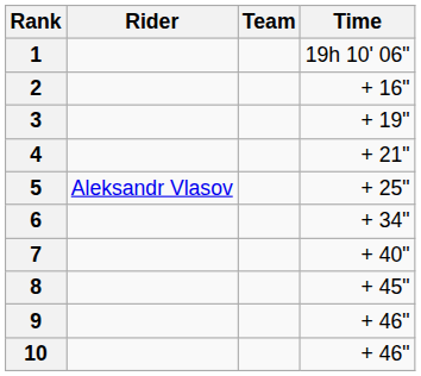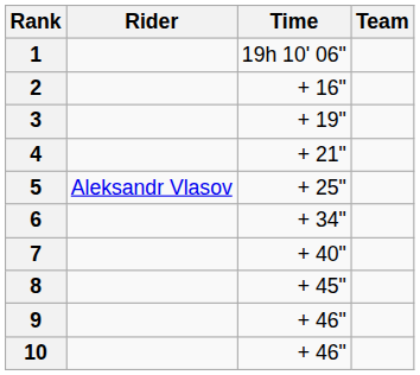columns swapped: Team <-> Time
